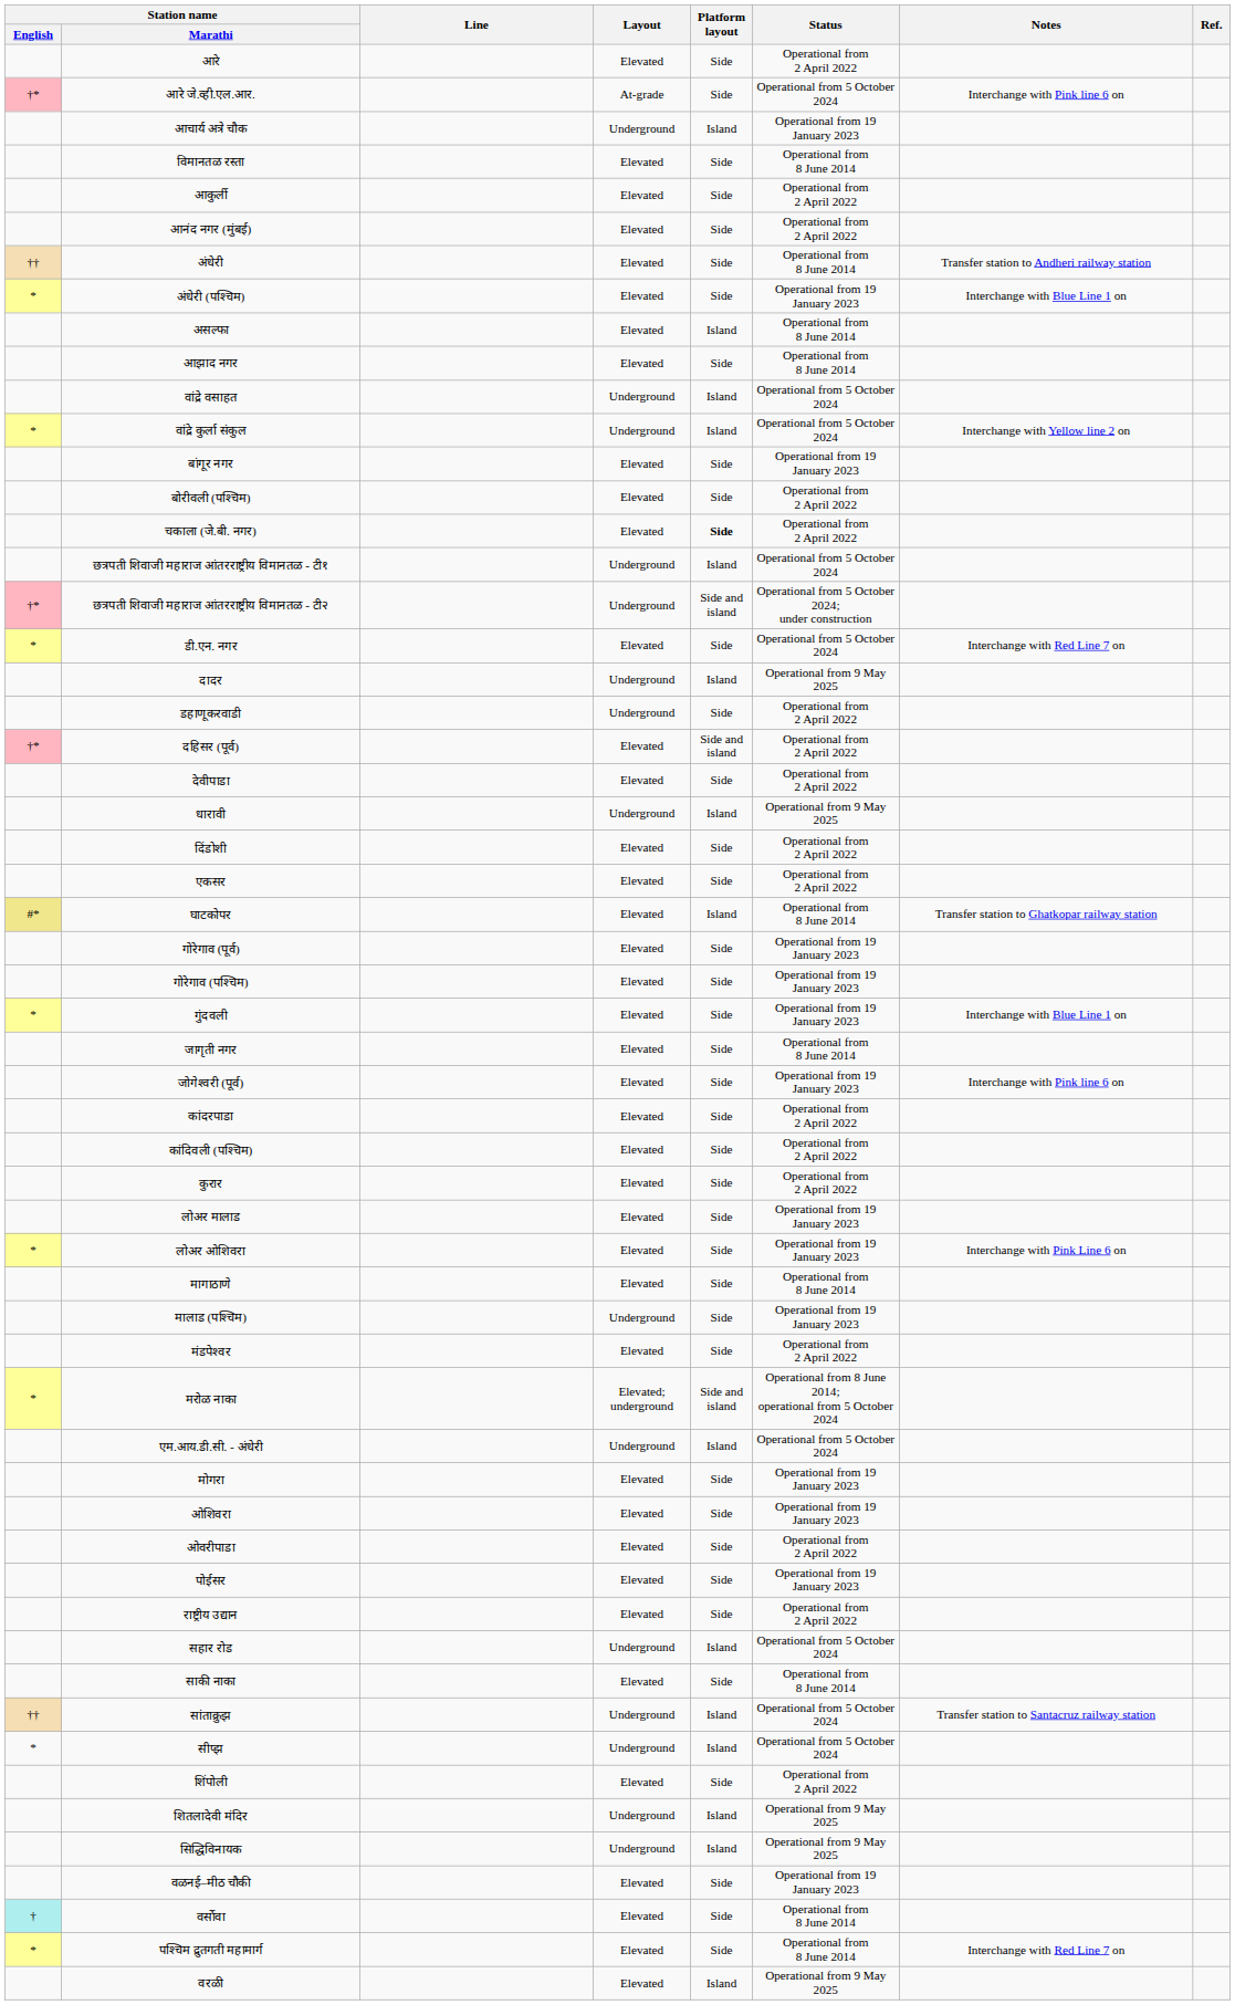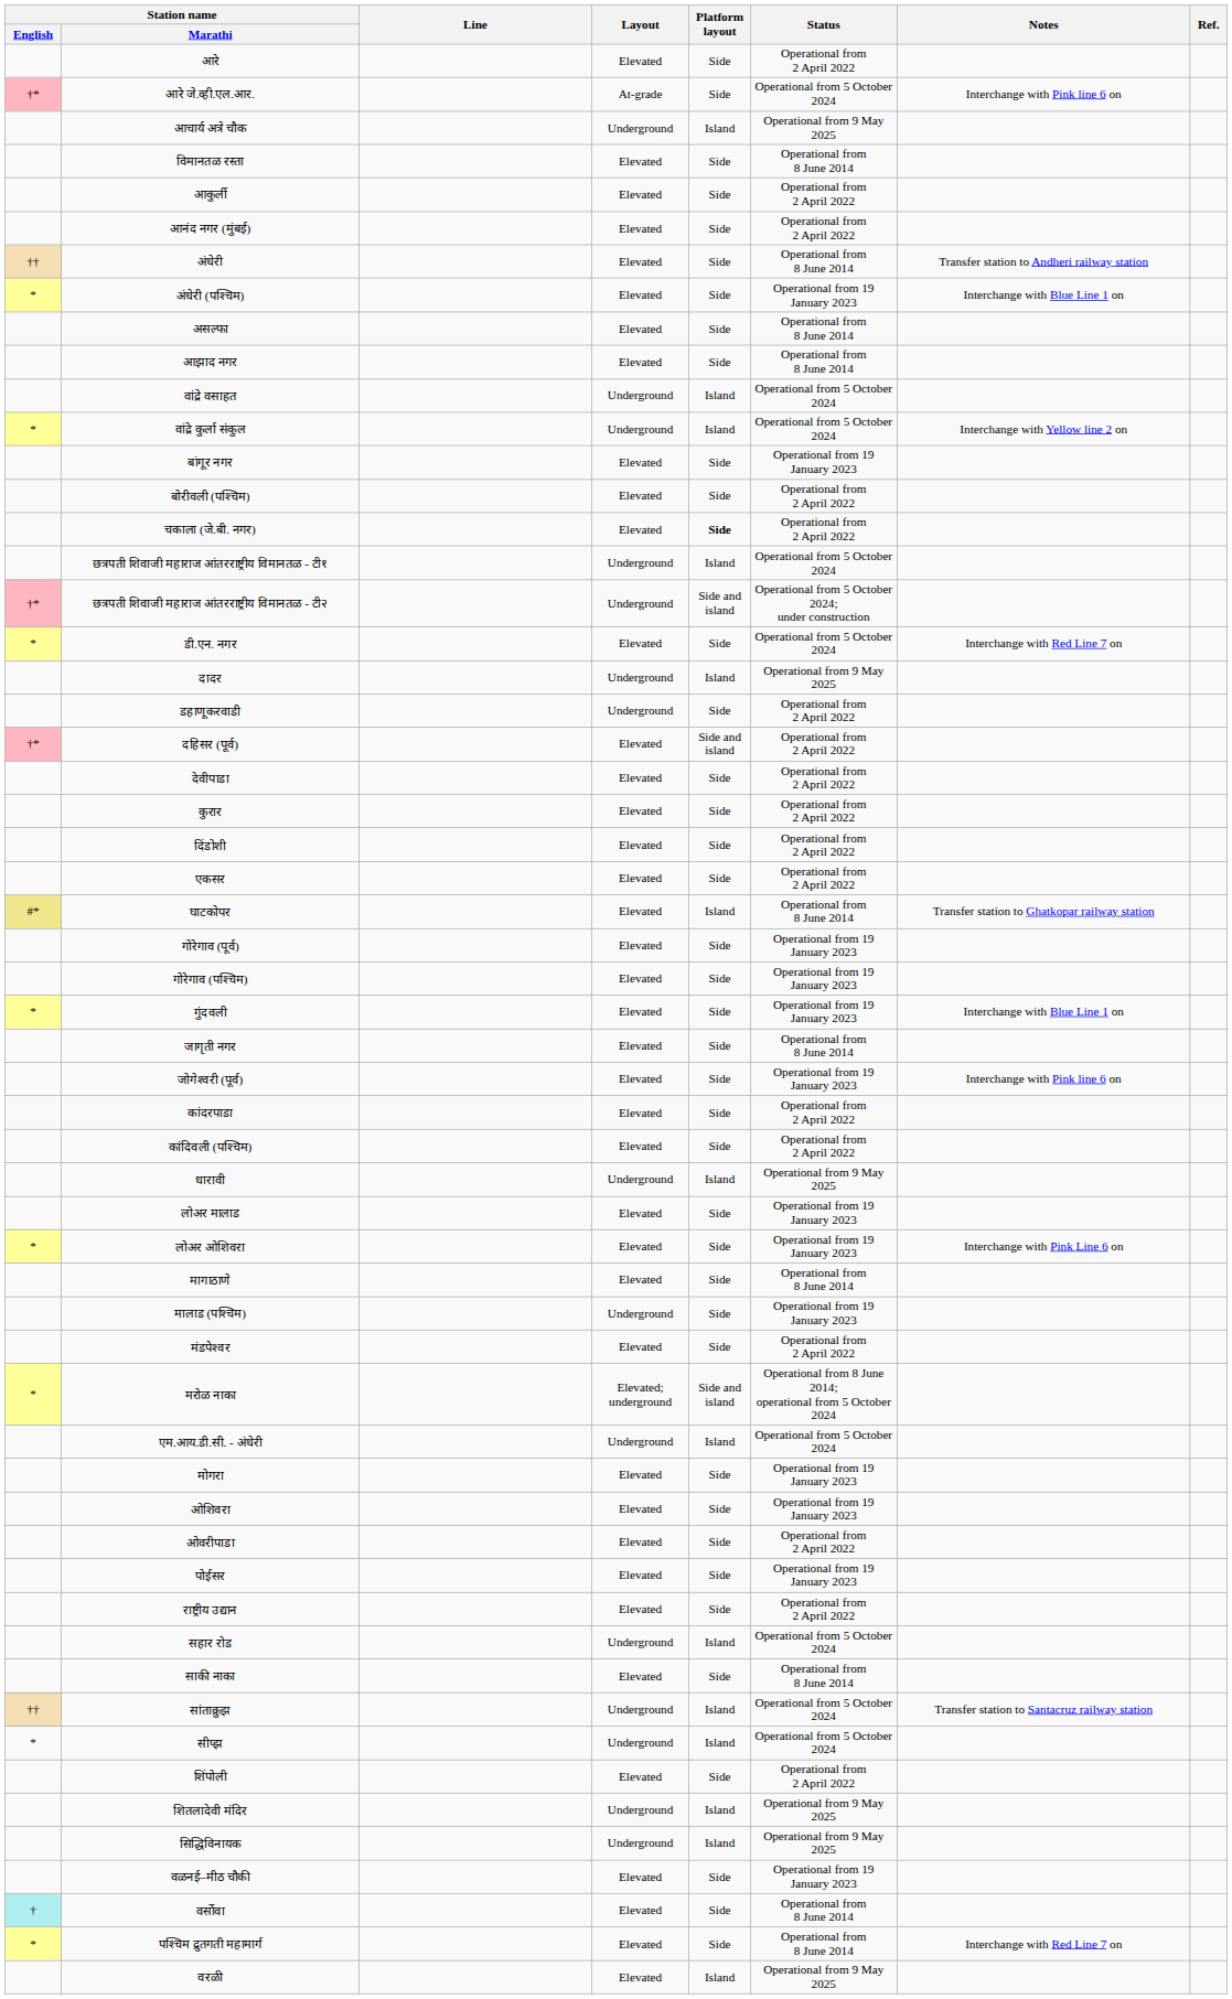आचार्य अत्रे चौक | Status: Operational from 19 January 2023 -> Operational from 9 May 2025
असल्फा | Platform layout: Island -> Side
rows swapped: धारावी <-> कुरार
